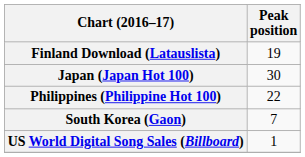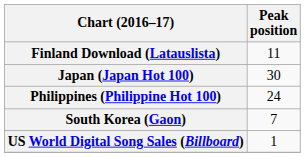Finland Download (Latauslista) | Peak position: 19 -> 11
Philippines (Philippine Hot 100) | Peak position: 22 -> 24
